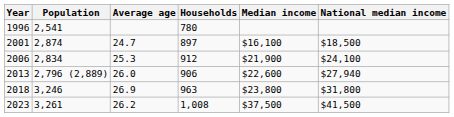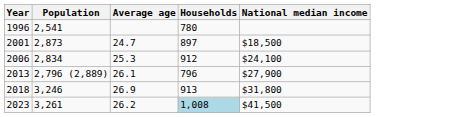- column: Median income | $16,100 | $21,900 | $22,600 | $23,800 | $37,500
2001 | Population: 2,874 -> 2,873
2013 | Average age: 26.0 -> 26.1
2013 | Households: 906 -> 796
2013 | National median income: $27,940 -> $27,900
2018 | Households: 963 -> 913
2023 | Households: no background -> lightblue background
